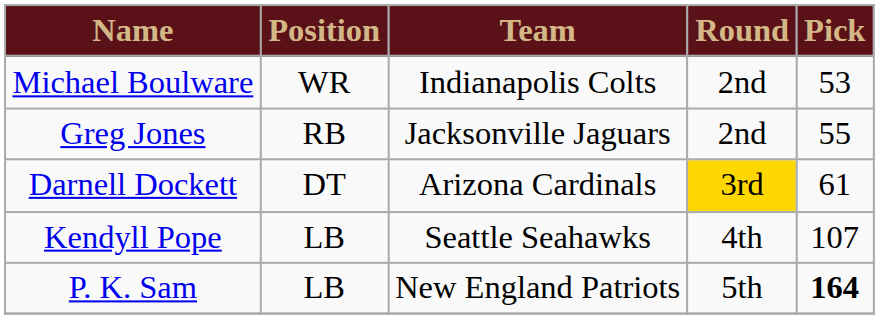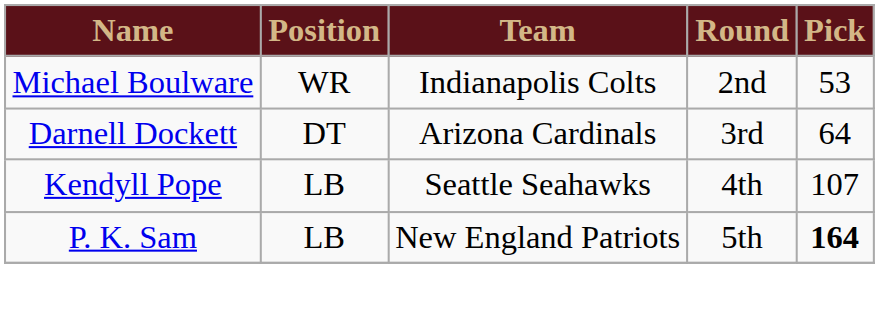- row: Greg Jones | RB | Jacksonville Jaguars | 2nd | 55
Darnell Dockett | Round: gold background -> no background
Darnell Dockett | Pick: 61 -> 64
